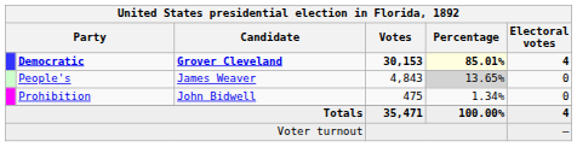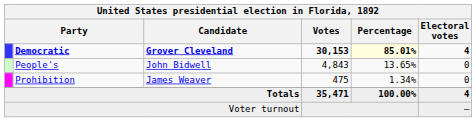People's | Candidate: James Weaver -> John Bidwell
People's | Percentage: lightgrey background -> no background
Prohibition | Candidate: John Bidwell -> James Weaver
